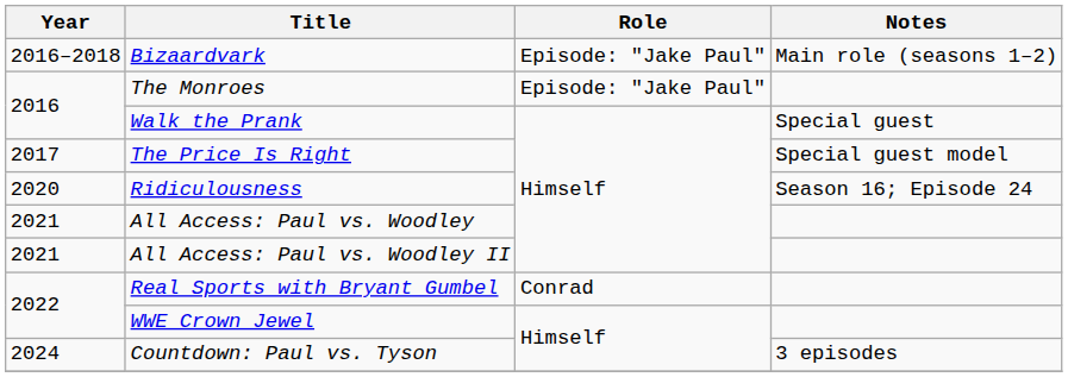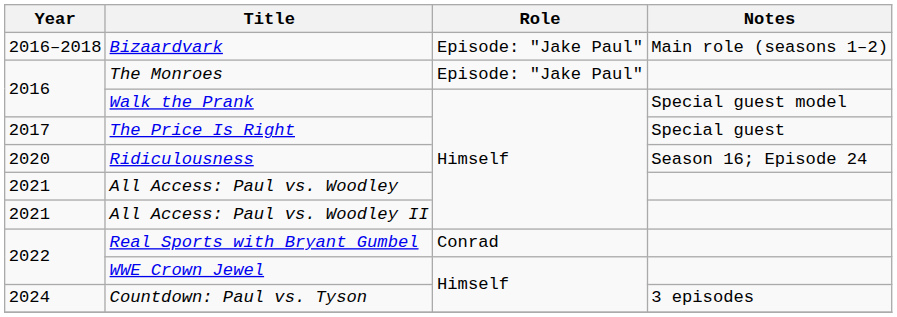Walk the Prank | Notes: Special guest -> Special guest model
The Price Is Right | Notes: Special guest model -> Special guest
